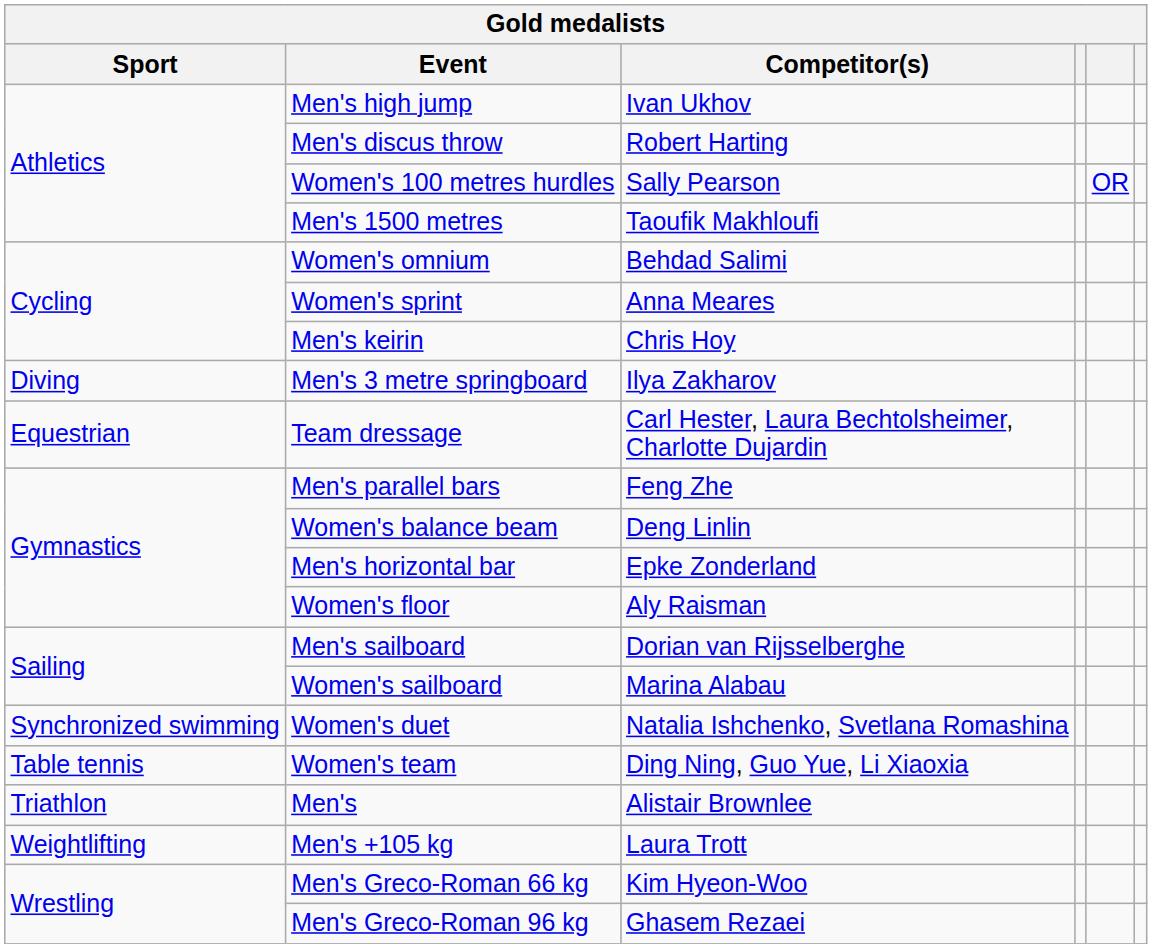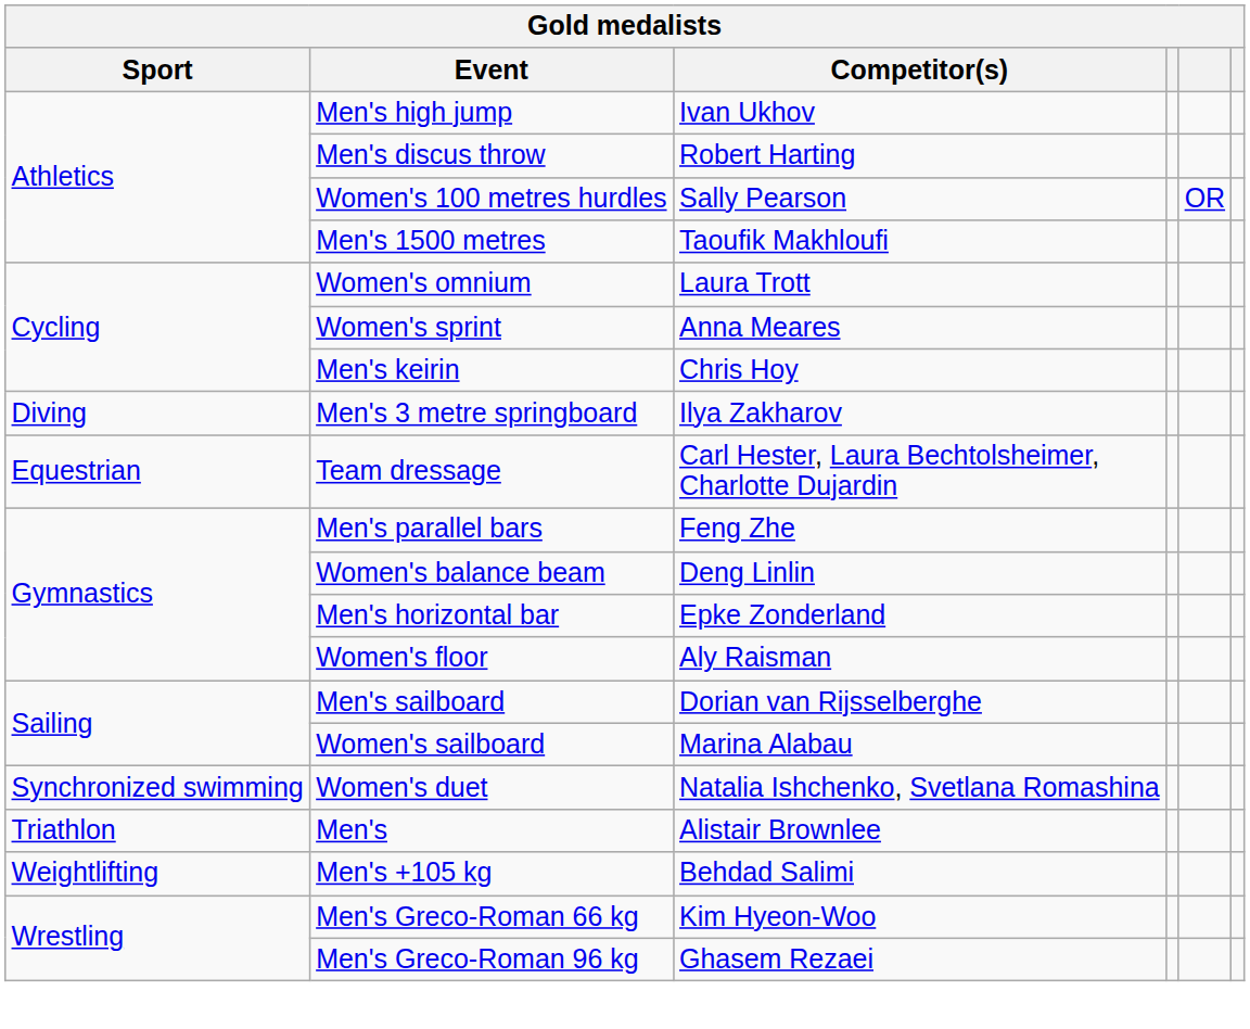Women's omnium | Competitor(s): Behdad Salimi -> Laura Trott
- row: Table tennis | Women's team | Ding Ning, Guo Yue, Li Xiaoxia
Men's +105 kg | Competitor(s): Laura Trott -> Behdad Salimi
